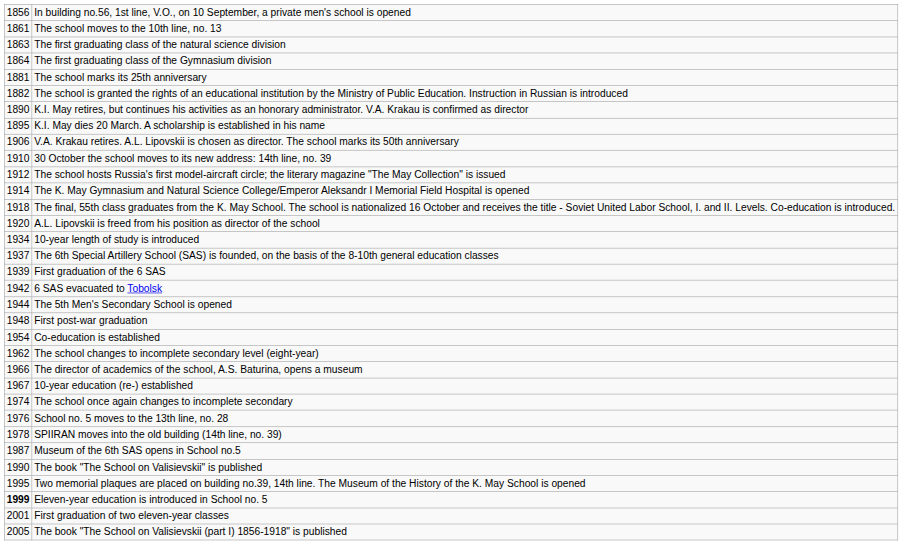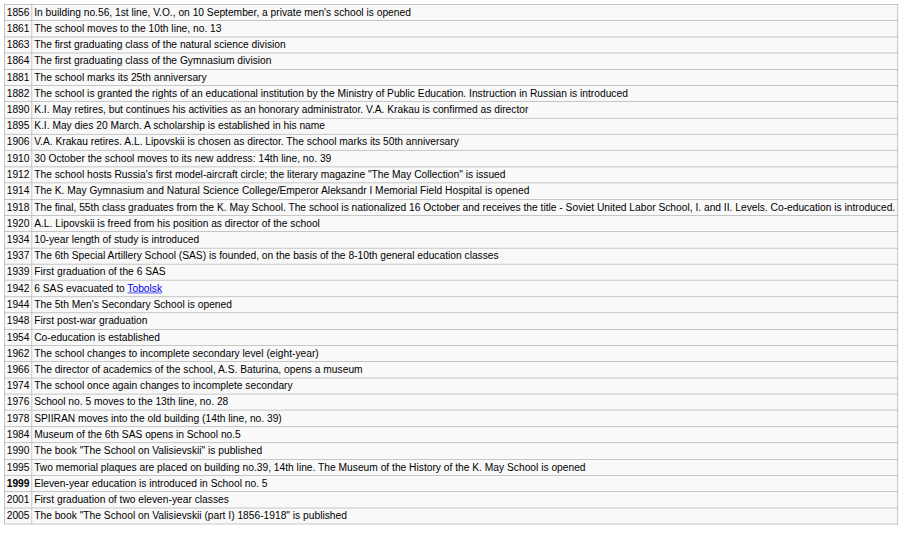- row: 1967 | 10-year education (re-) established
Museum of the 6th SAS opens in School no.5 | column 1: 1987 -> 1984
